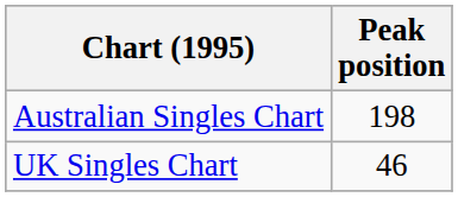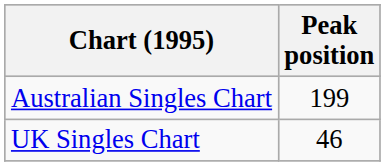Australian Singles Chart | Peak position: 198 -> 199
